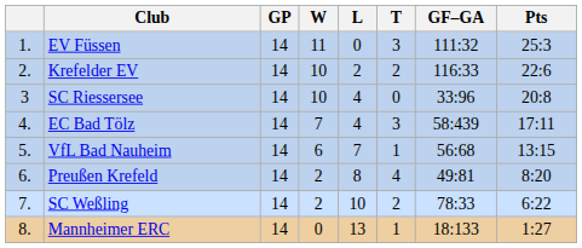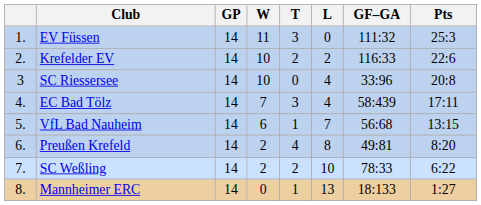columns swapped: T <-> L
